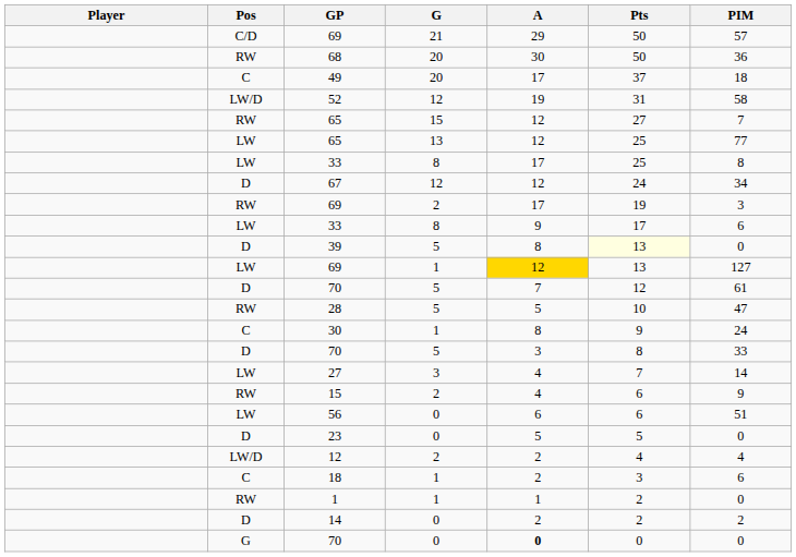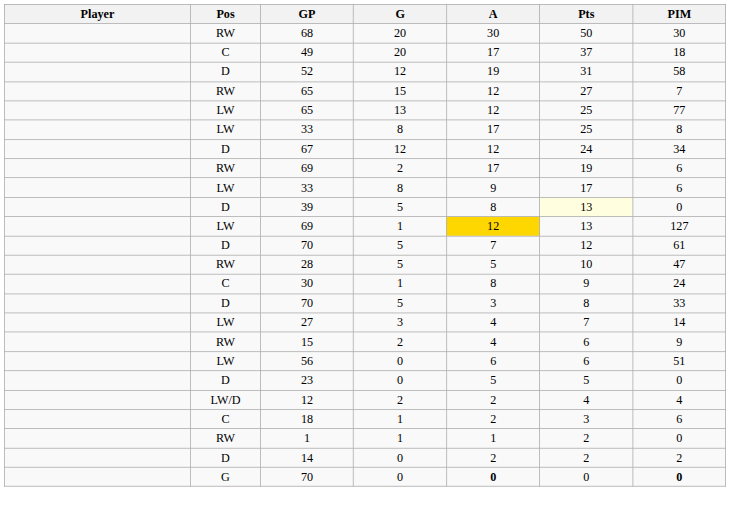- row: C/D | 69 | 21 | 29 | 50 | 57
68 | PIM: 36 -> 30
52 | Pos: LW/D -> D
69 / 2 | PIM: 3 -> 6
70 / 0 | PIM: normal -> bold
